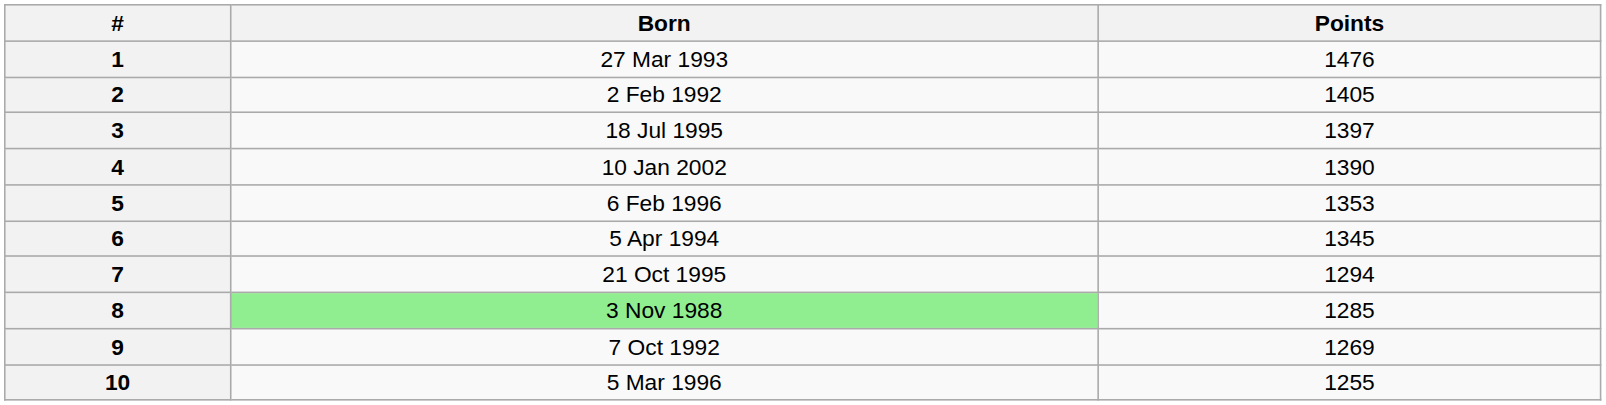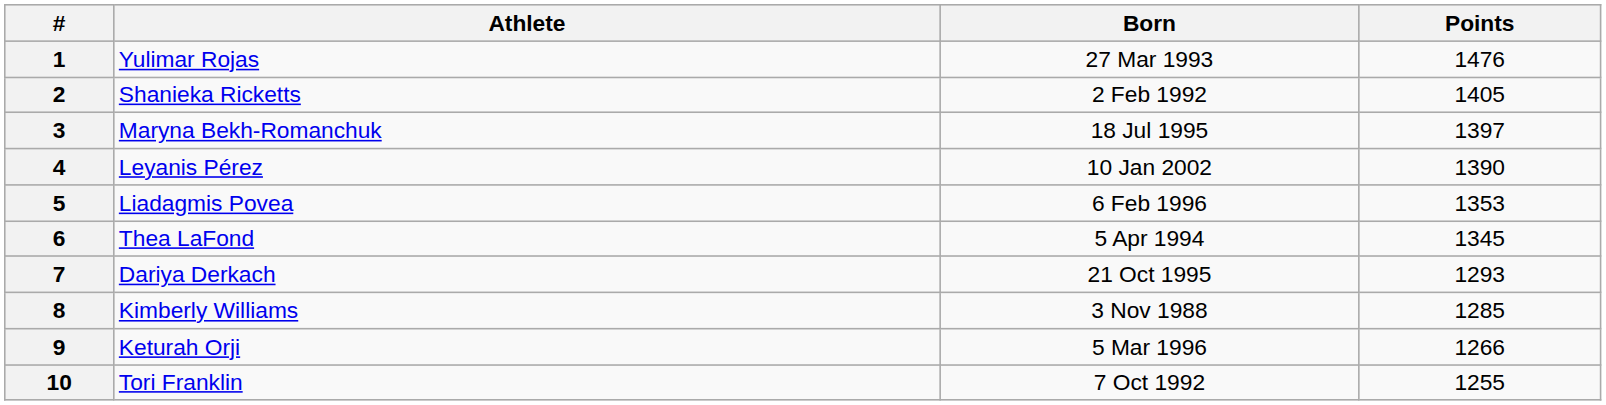+ column: Athlete | Yulimar Rojas | Shanieka Ricketts | Maryna Bekh-Romanchuk | Leyanis Pérez | Liadagmis Povea | Thea LaFond | Dariya Derkach | Kimberly Williams | Keturah Orji | Tori Franklin
7 | Points: 1294 -> 1293
8 | Born: lightgreen background -> no background
9 | Born: 7 Oct 1992 -> 5 Mar 1996
9 | Points: 1269 -> 1266
10 | Born: 5 Mar 1996 -> 7 Oct 1992
